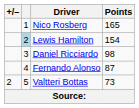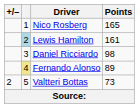Lewis Hamilton | Points: 154 -> 161
Fernando Alonso | column 2: no background -> khaki background
Fernando Alonso | Points: 87 -> 89
